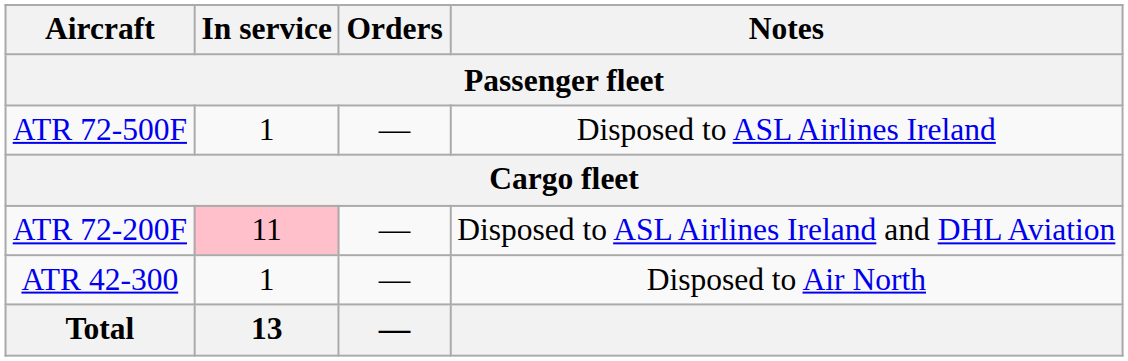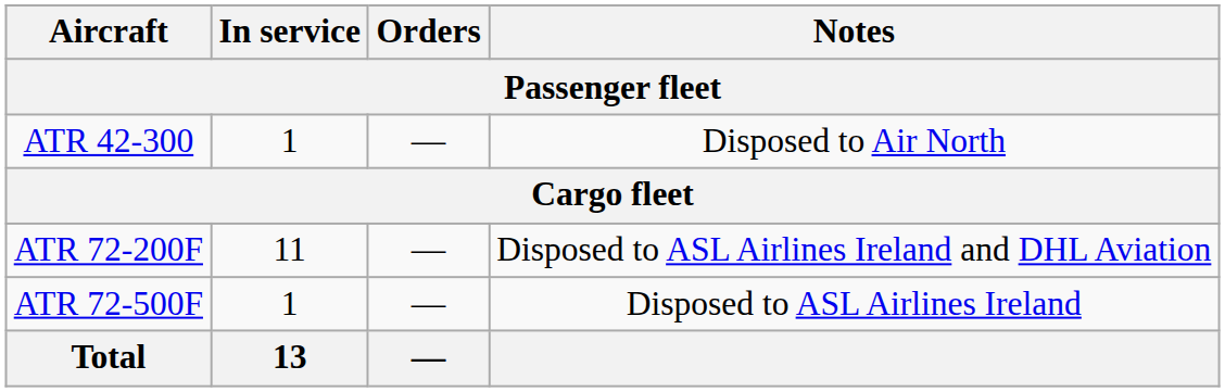rows swapped: ATR 42-300 <-> ATR 72-500F
ATR 72-200F | In service: pink background -> no background
